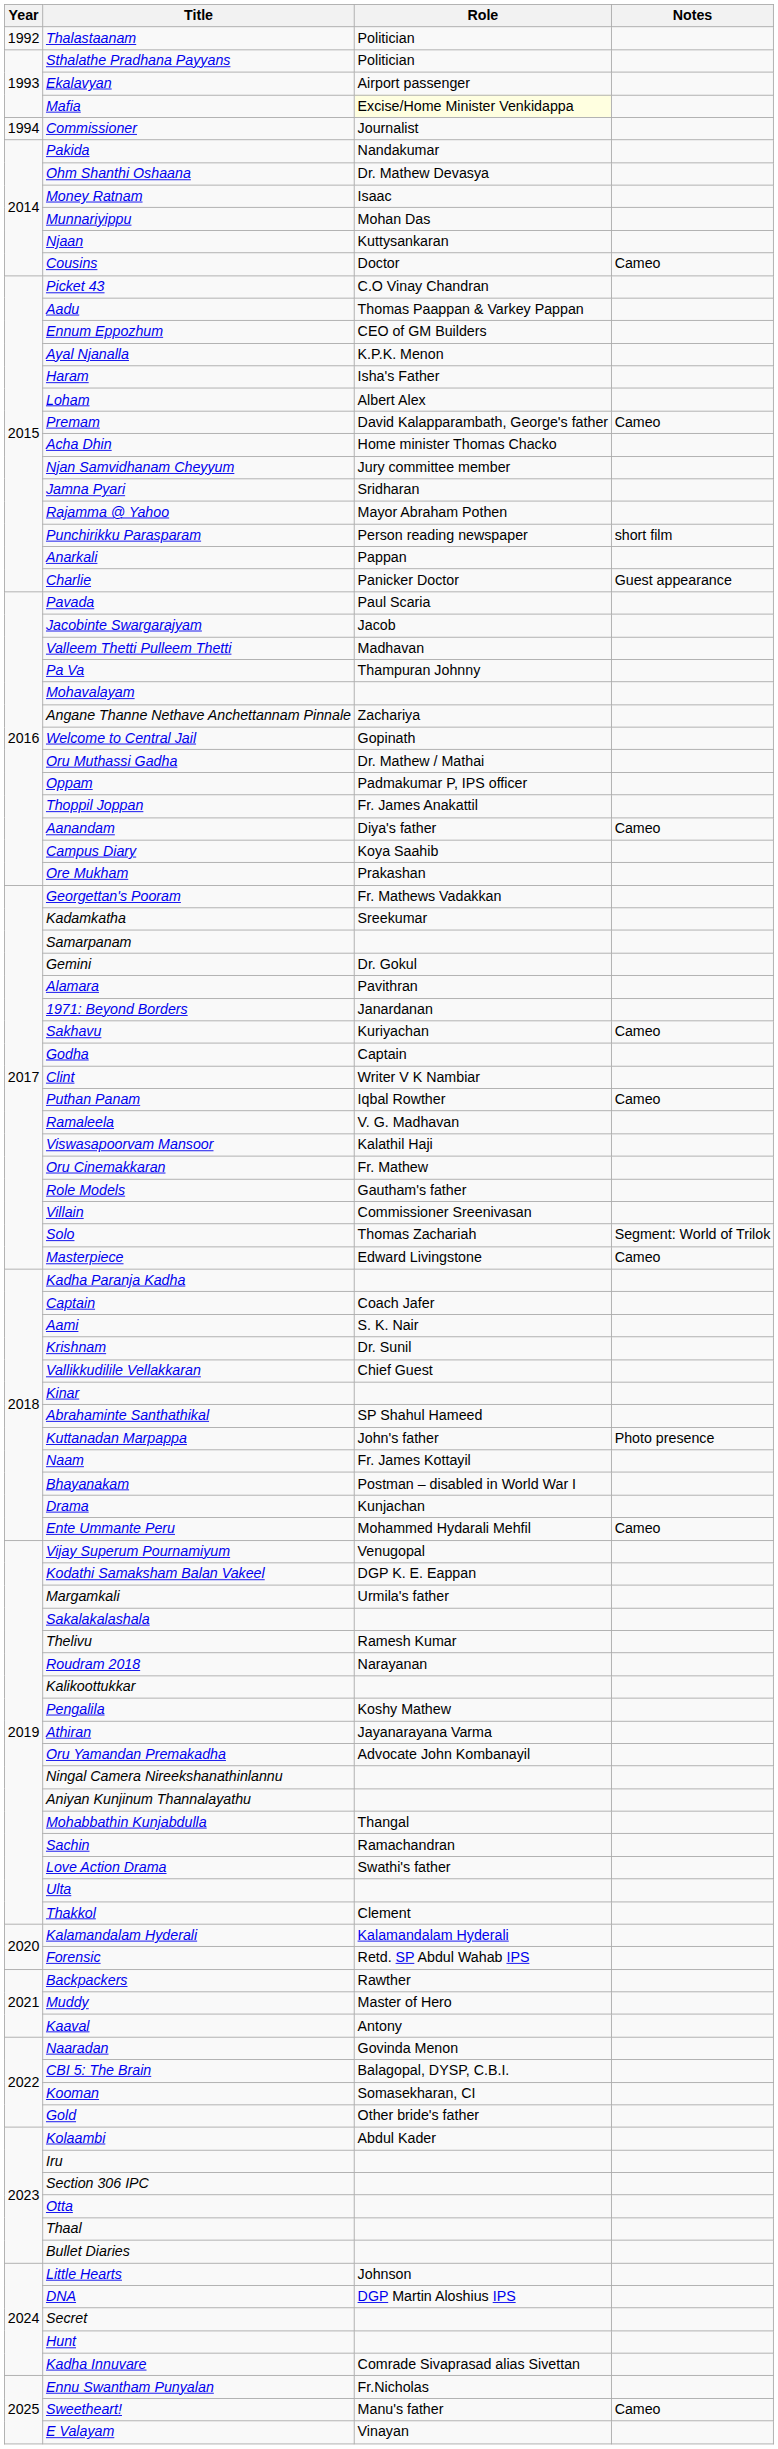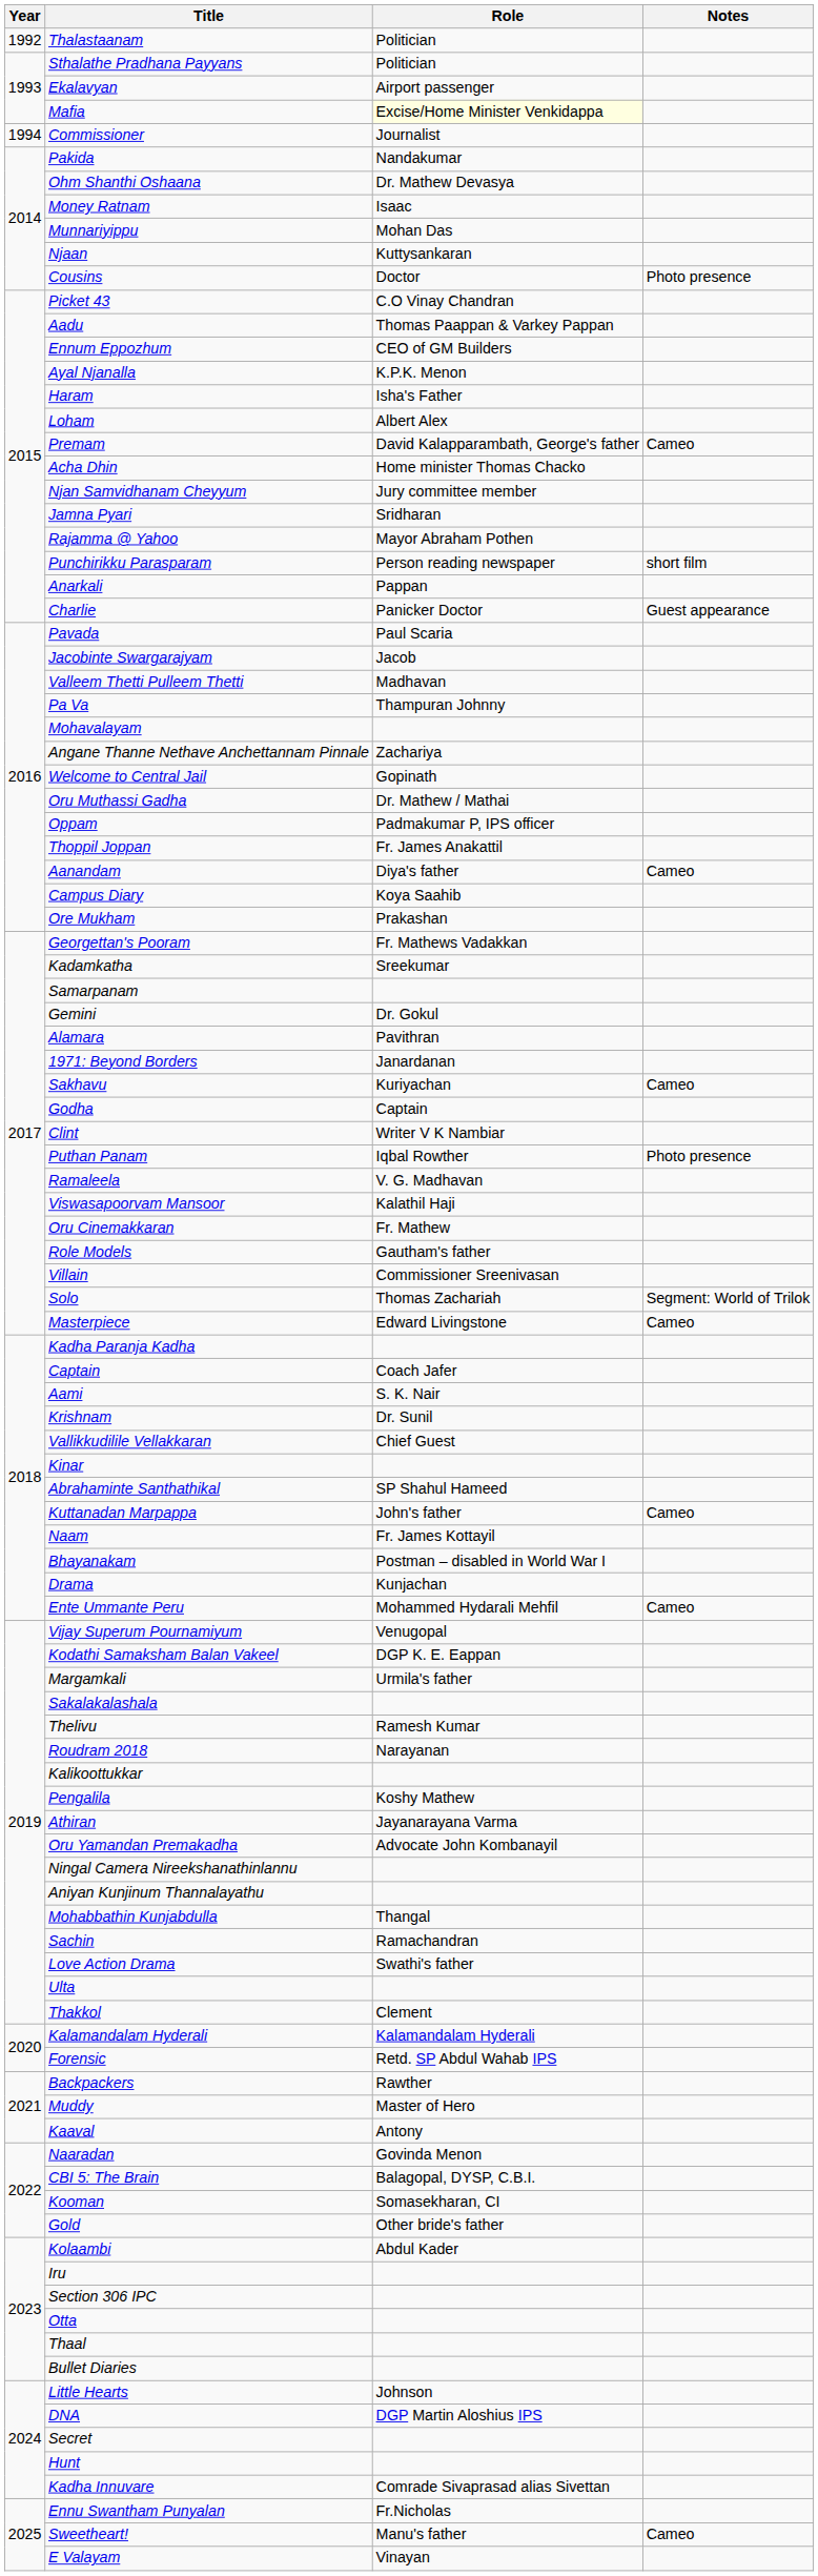Cousins | Notes: Cameo -> Photo presence
Puthan Panam | Notes: Cameo -> Photo presence
Kuttanadan Marpappa | Notes: Photo presence -> Cameo
